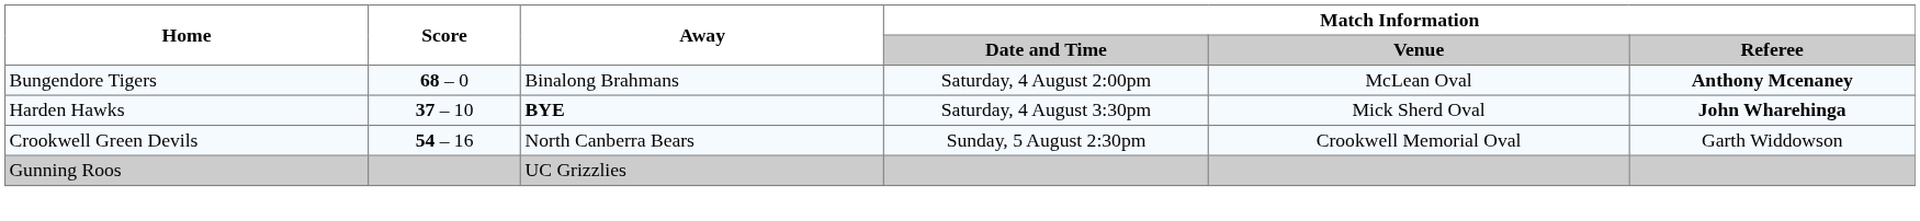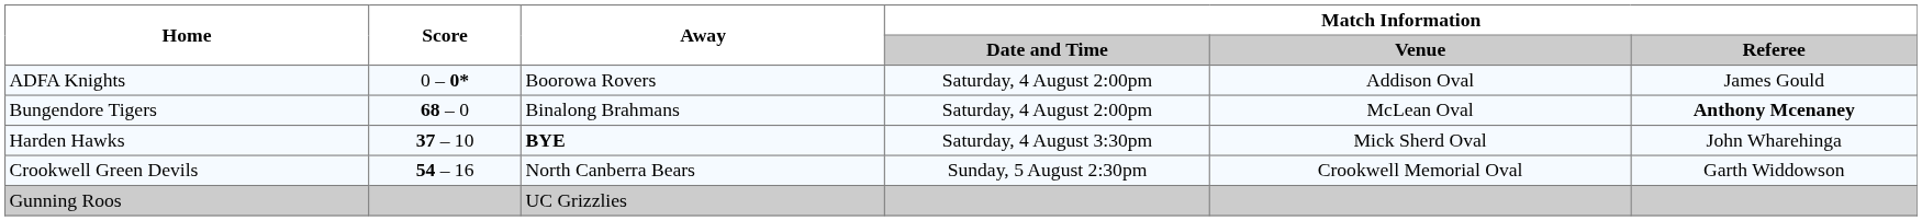+ row: ADFA Knights | 0 – 0* | Boorowa Rovers | Saturday, 4 August 2:00pm | Addison Oval | James Gould
Harden Hawks | Match Information / Referee: bold -> normal
